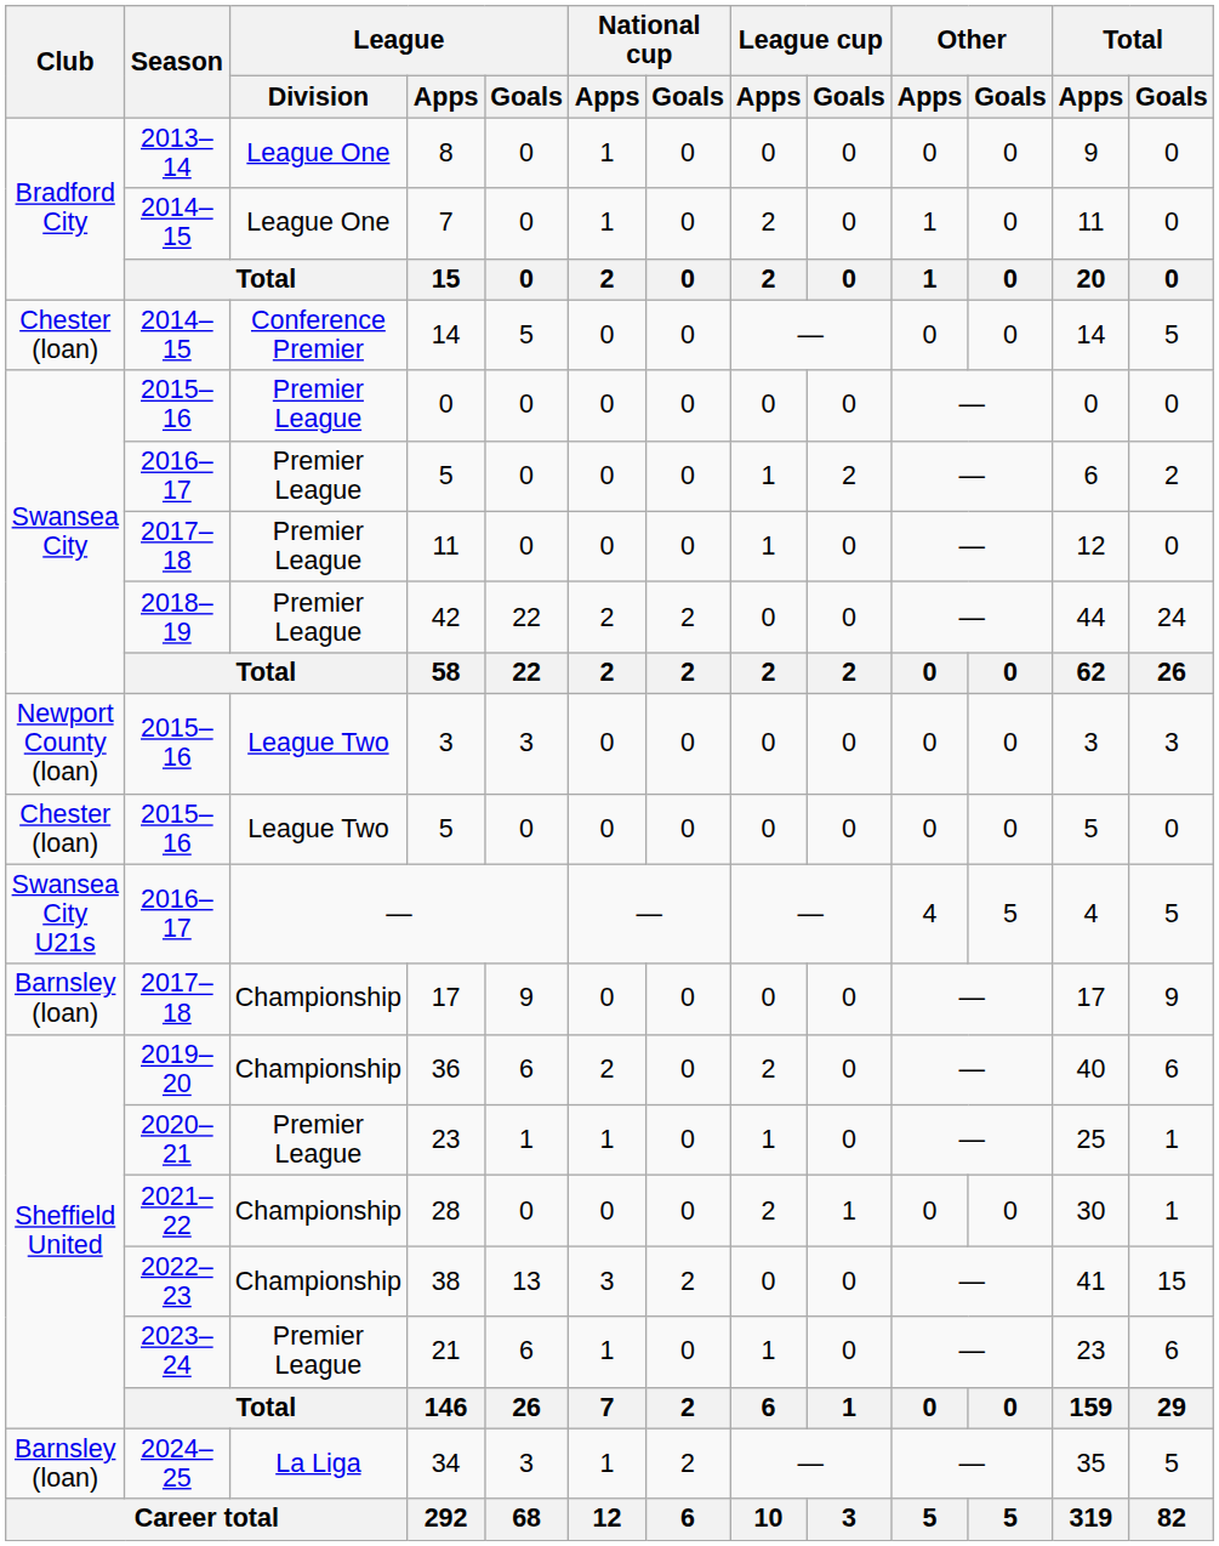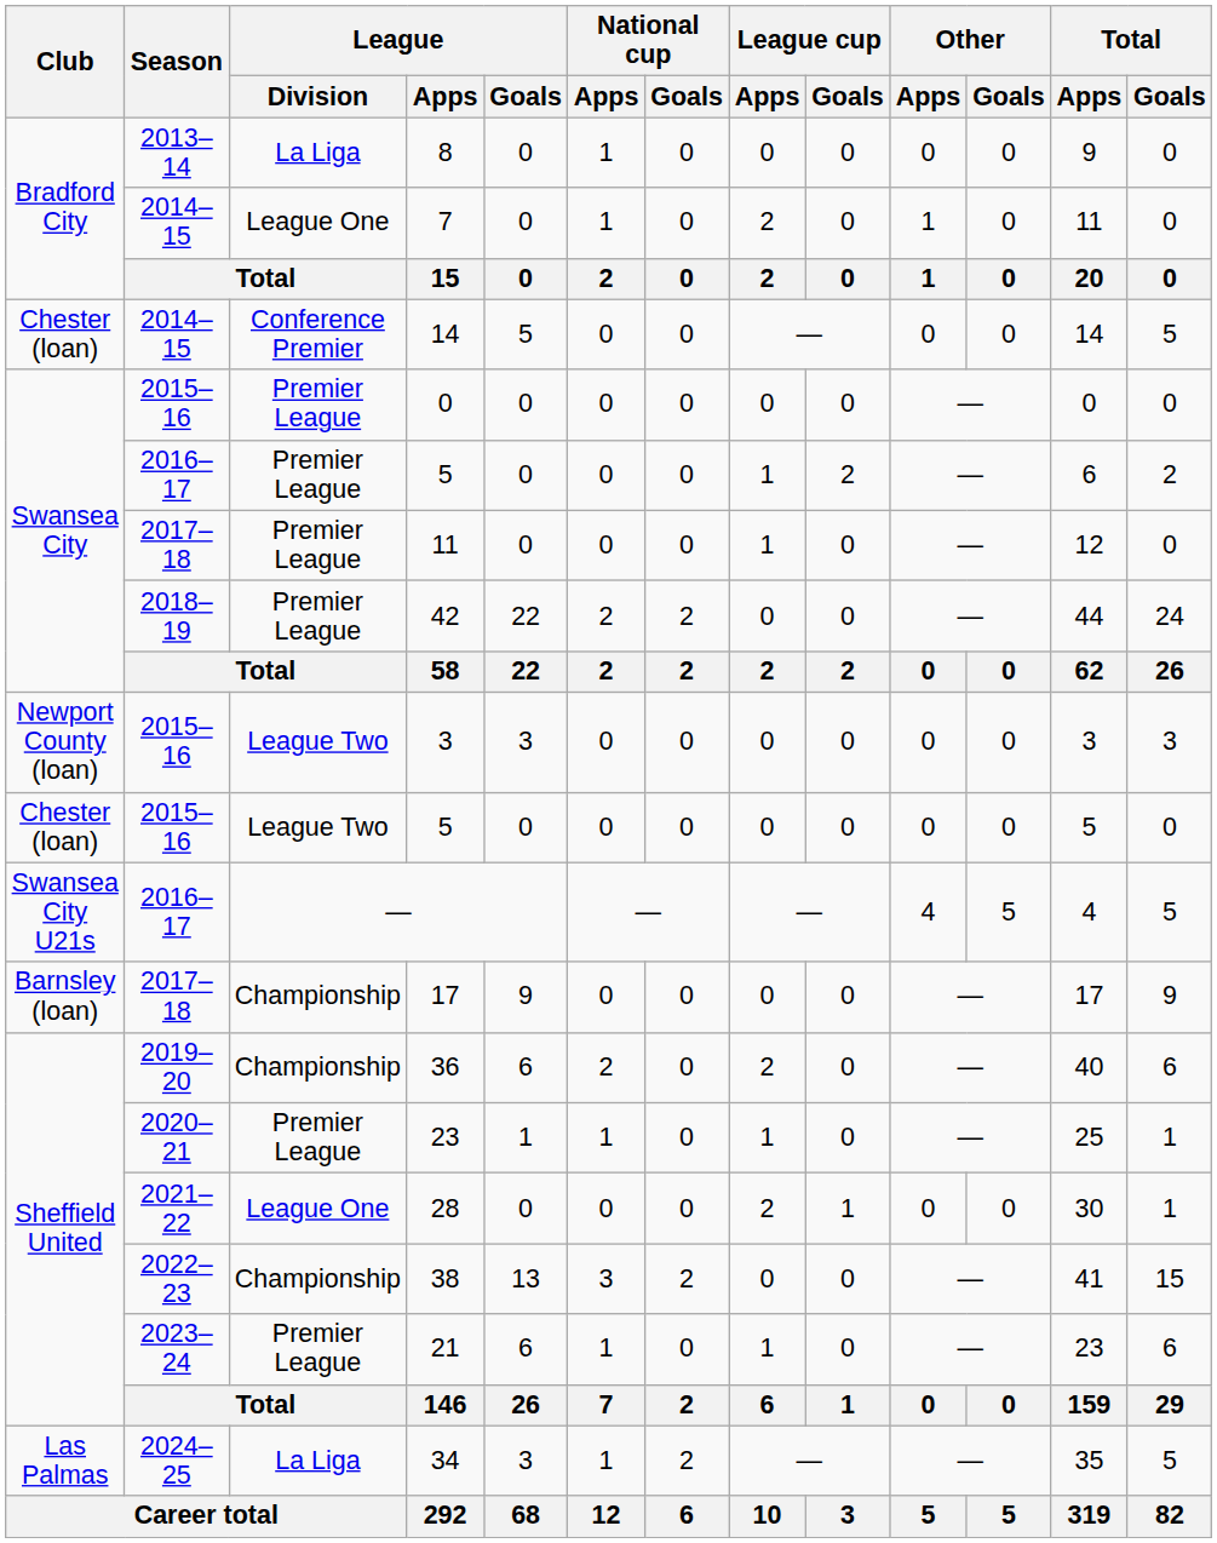8 | League / Division: League One -> La Liga
28 | League / Division: Championship -> League One
34 | Club: Barnsley (loan) -> Las Palmas
